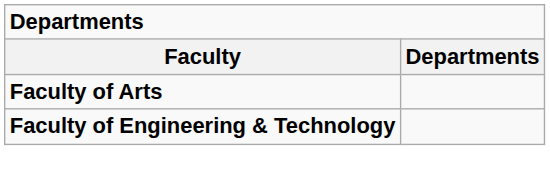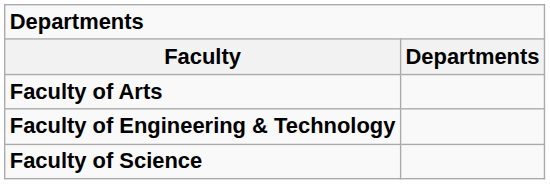+ row: Faculty of Science
